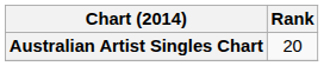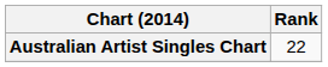Australian Artist Singles Chart | Rank: 20 -> 22
